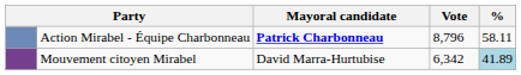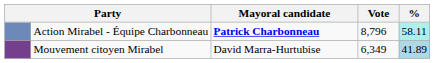Action Mirabel - Équipe Charbonneau | %: no background -> paleturquoise background
Mouvement citoyen Mirabel | Vote: 6,342 -> 6,349
